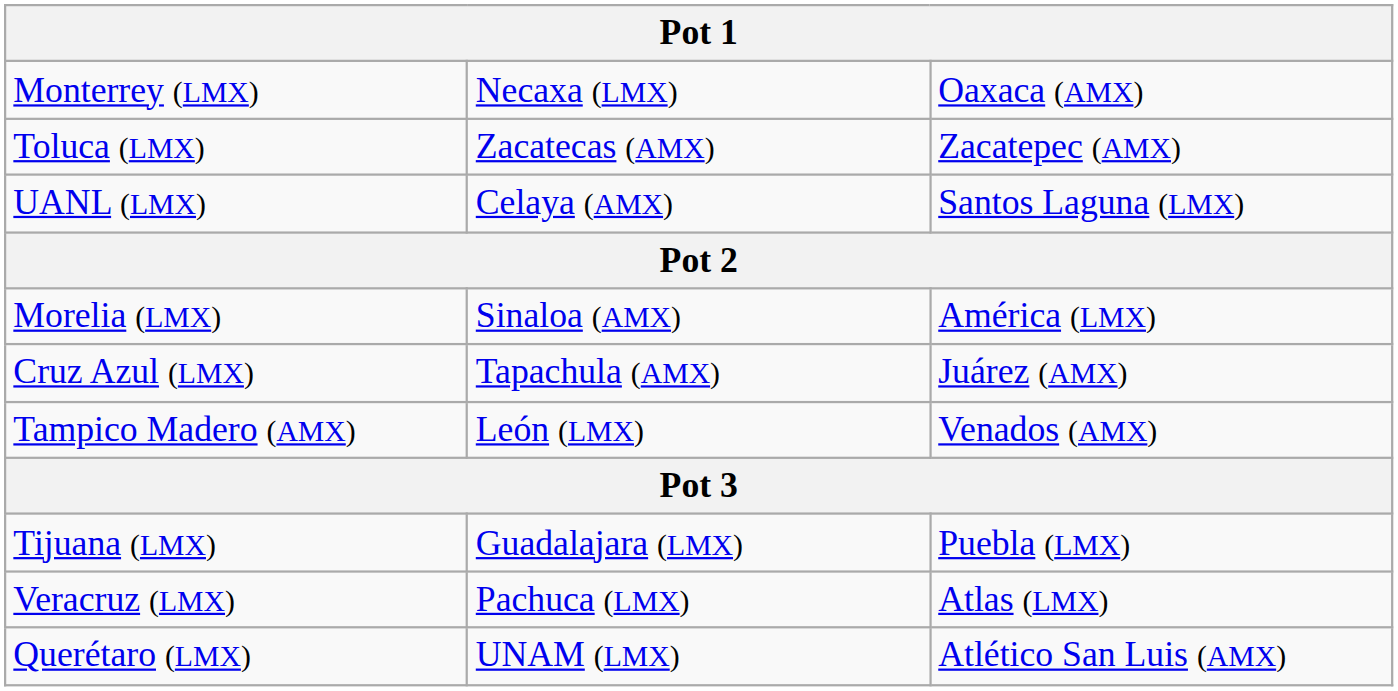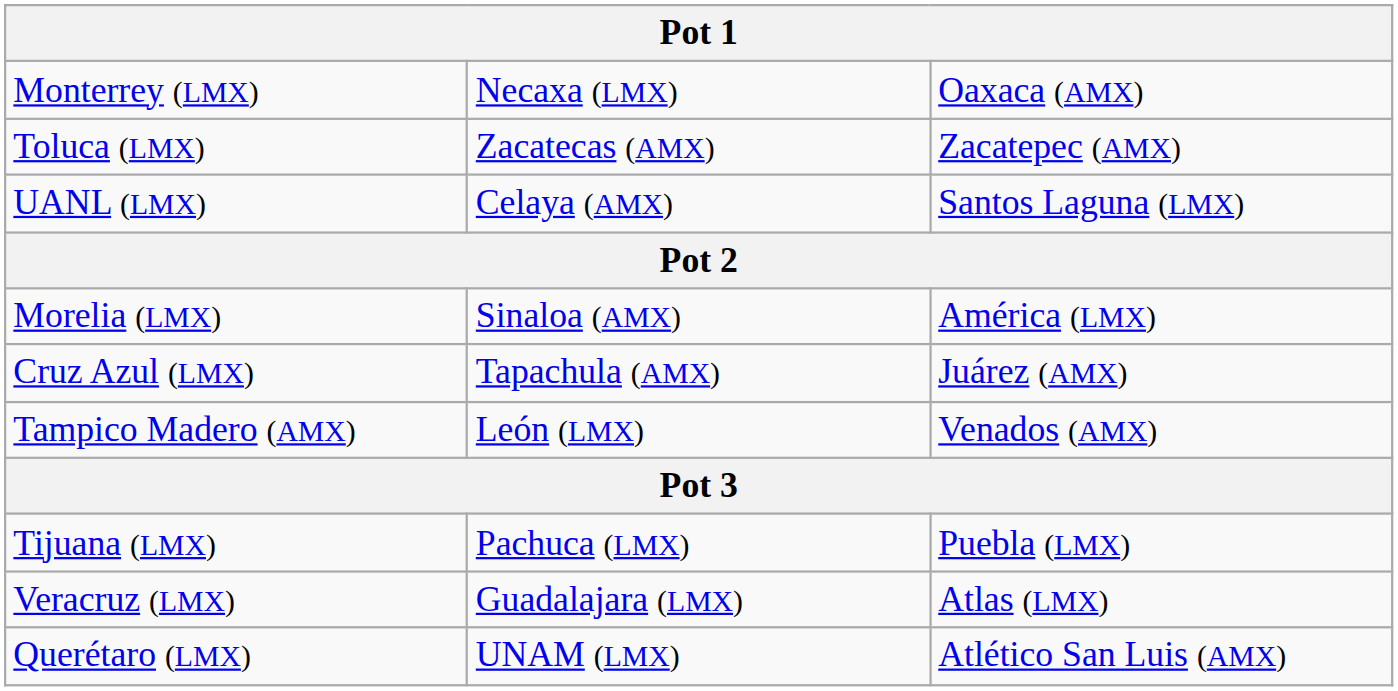Tijuana (LMX) | column 2: Guadalajara (LMX) -> Pachuca (LMX)
Veracruz (LMX) | column 2: Pachuca (LMX) -> Guadalajara (LMX)
